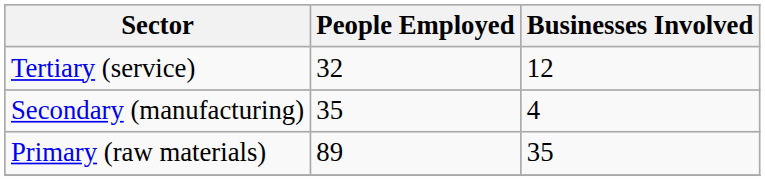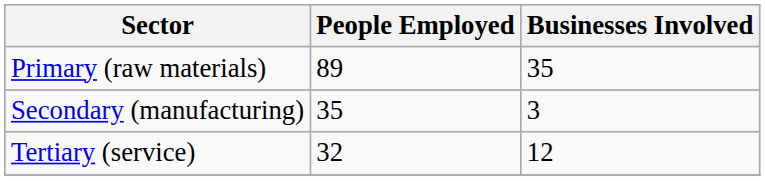rows swapped: Primary (raw materials) <-> Tertiary (service)
Secondary (manufacturing) | Businesses Involved: 4 -> 3
